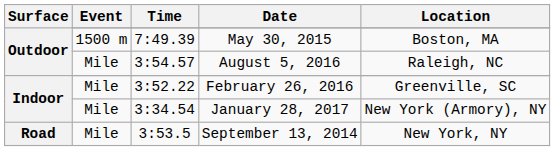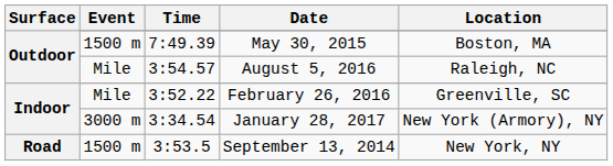January 28, 2017 | Event: Mile -> 3000 m
September 13, 2014 | Event: Mile -> 1500 m
